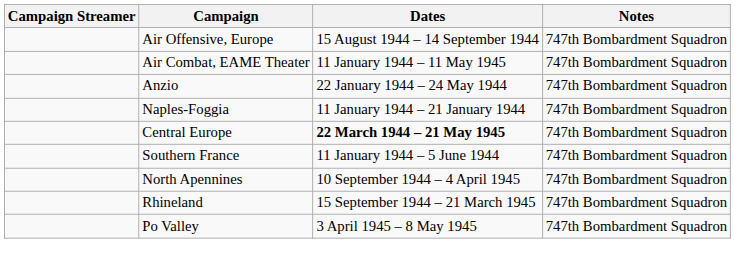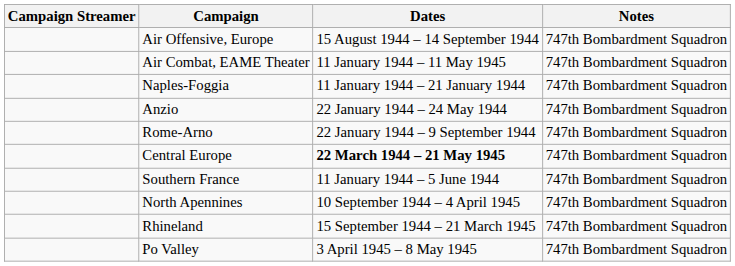rows swapped: Naples-Foggia <-> Anzio
+ row: Rome-Arno | 22 January 1944 – 9 September 1944 | 747th Bombardment Squadron
